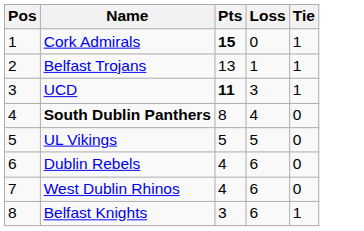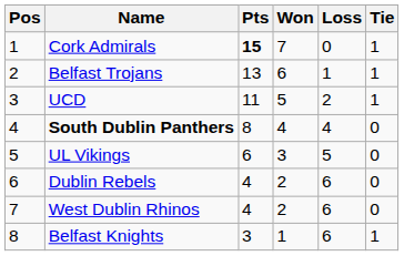+ column: Won | 7 | 6 | 5 | 4 | 3 | 2 | 2 | 1
UCD | Pts: bold -> normal
UCD | Loss: 3 -> 2
UL Vikings | Pts: 5 -> 6
